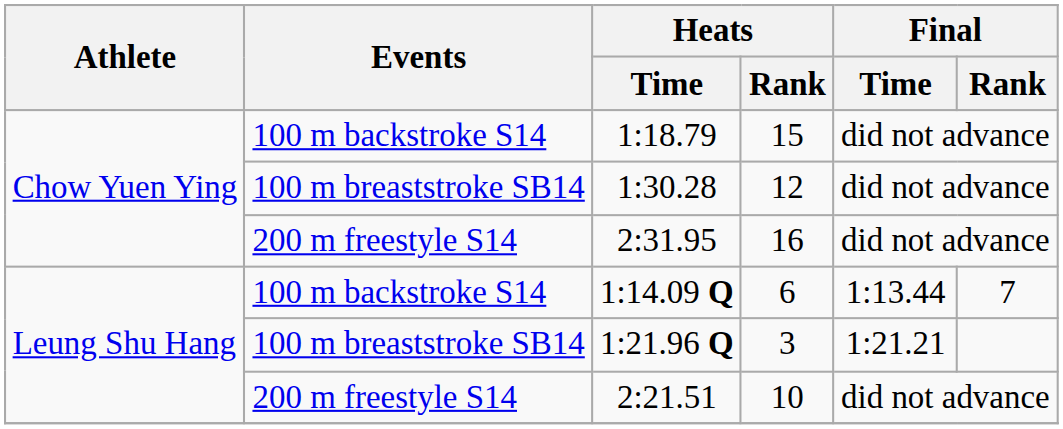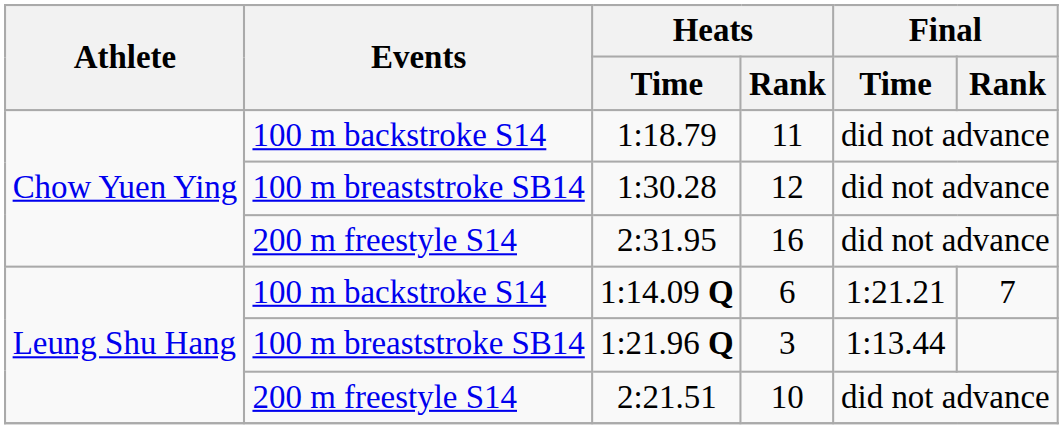1:18.79 | Heats / Rank: 15 -> 11
1:14.09 Q | Final / Time: 1:13.44 -> 1:21.21
1:21.96 Q | Final / Time: 1:21.21 -> 1:13.44
